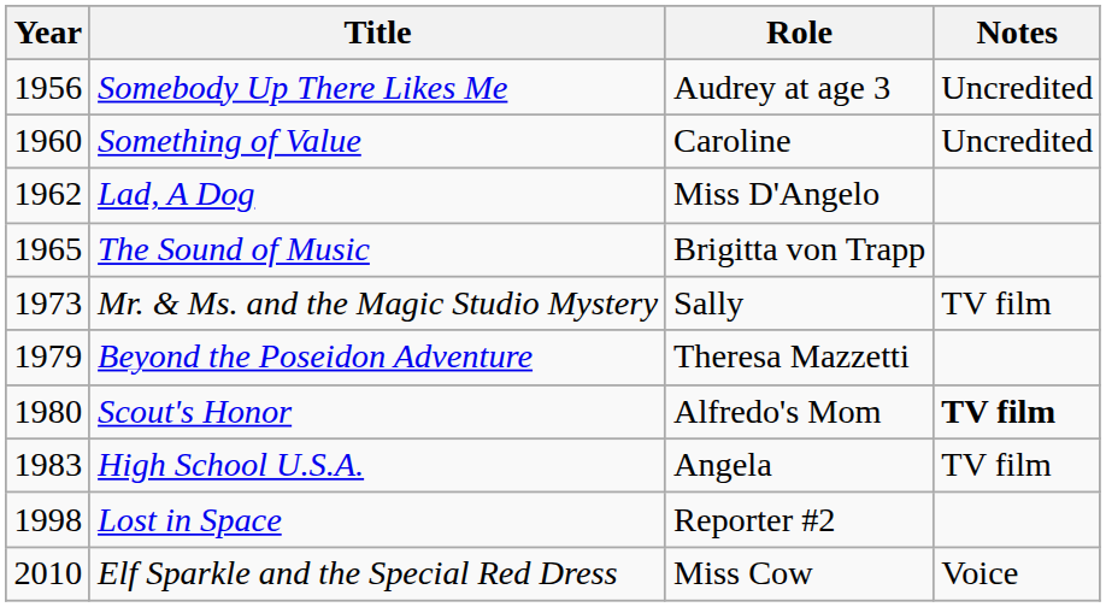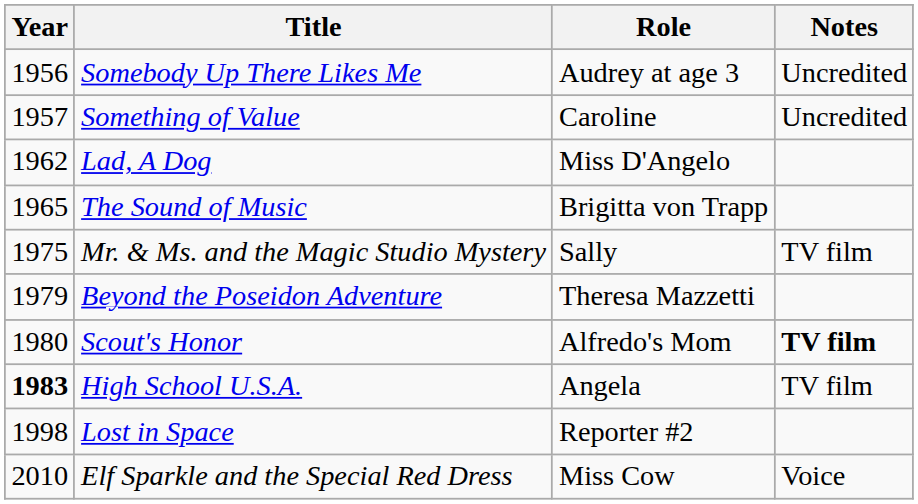Something of Value | Year: 1960 -> 1957
Mr. & Ms. and the Magic Studio Mystery | Year: 1973 -> 1975
High School U.S.A. | Year: normal -> bold
